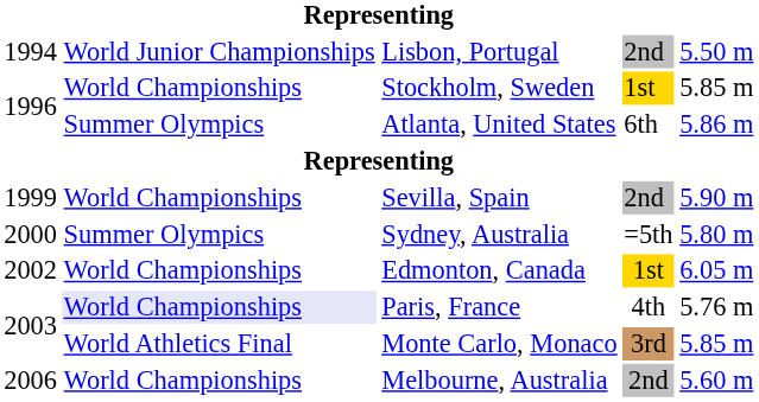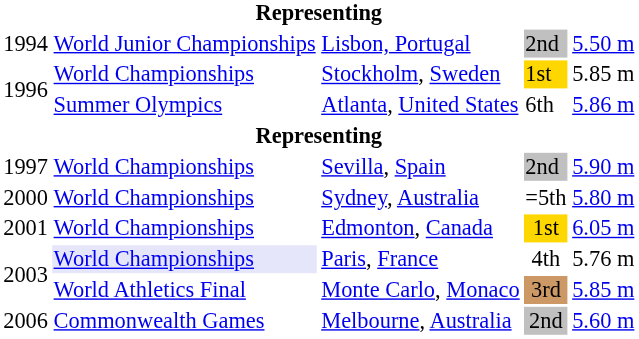Sevilla, Spain | column 1: 1999 -> 1997
Sydney, Australia | column 2: Summer Olympics -> World Championships
Edmonton, Canada | column 1: 2002 -> 2001
Melbourne, Australia | column 2: World Championships -> Commonwealth Games
